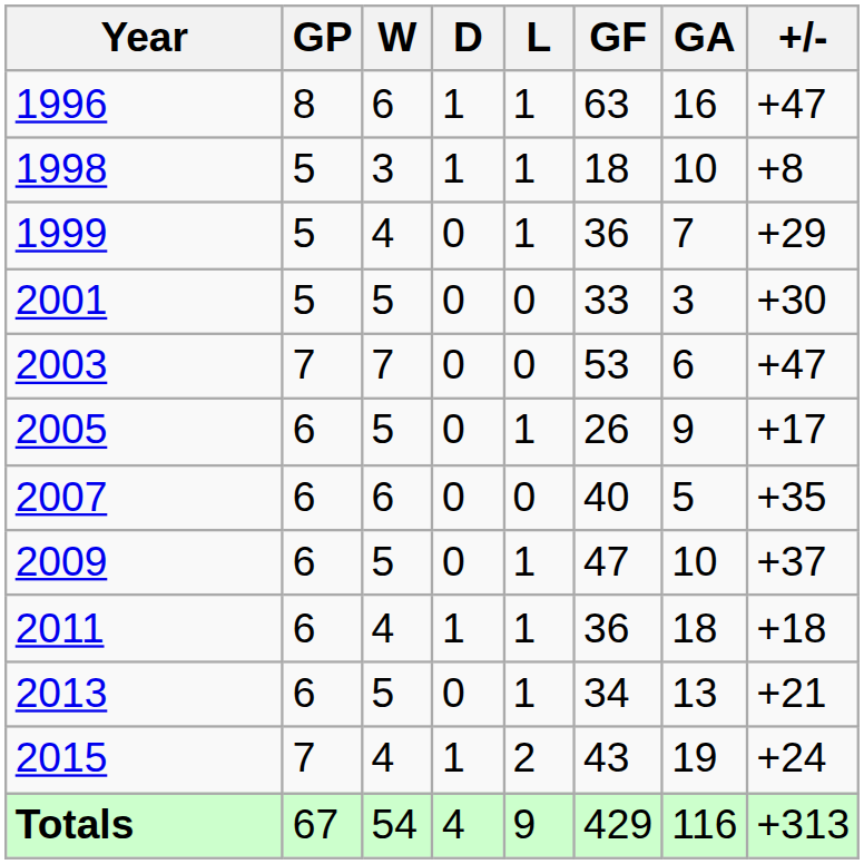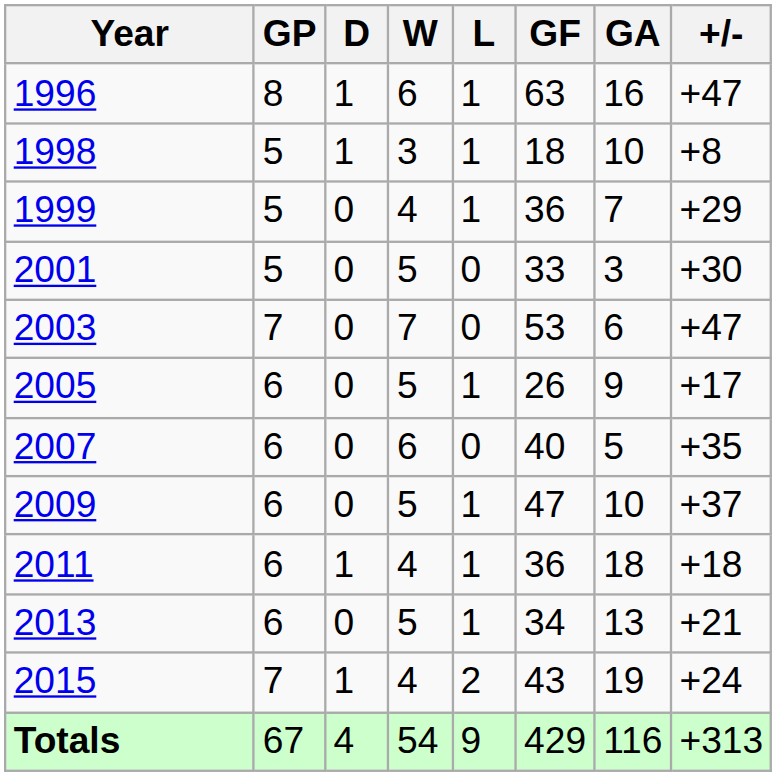columns swapped: W <-> D
